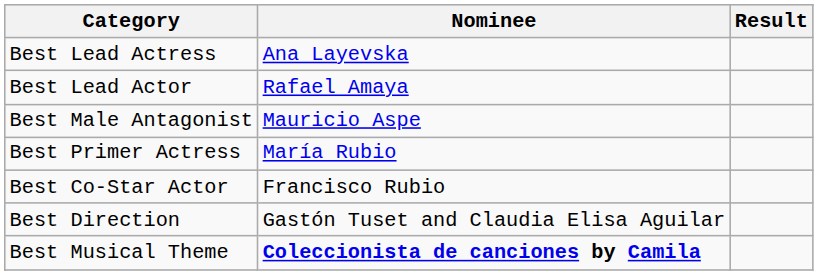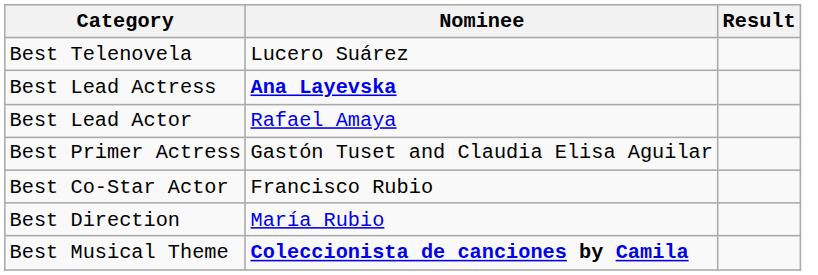+ row: Best Telenovela | Lucero Suárez
Best Lead Actress | Nominee: normal -> bold
- row: Best Male Antagonist | Mauricio Aspe
Best Primer Actress | Nominee: María Rubio -> Gastón Tuset and Claudia Elisa Aguilar
Best Direction | Nominee: Gastón Tuset and Claudia Elisa Aguilar -> María Rubio
